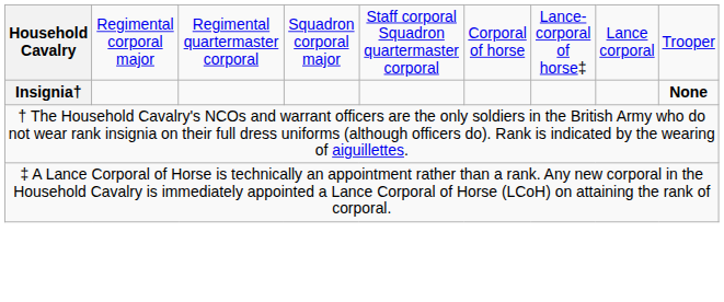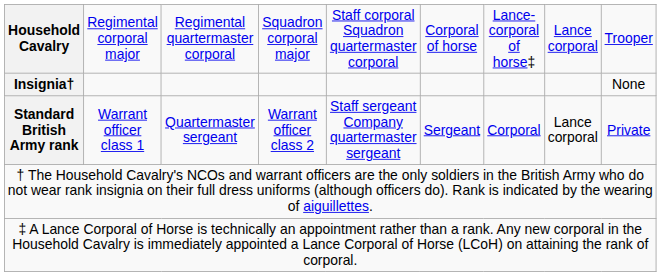Insignia† | column 9: bold -> normal
+ row: Standard British Army rank | Warrant officer class 1 | Quartermaster sergeant | Warrant officer class 2 | Staff sergeant Company quartermaster sergeant | Sergeant | Corporal | Lance corporal | Private
